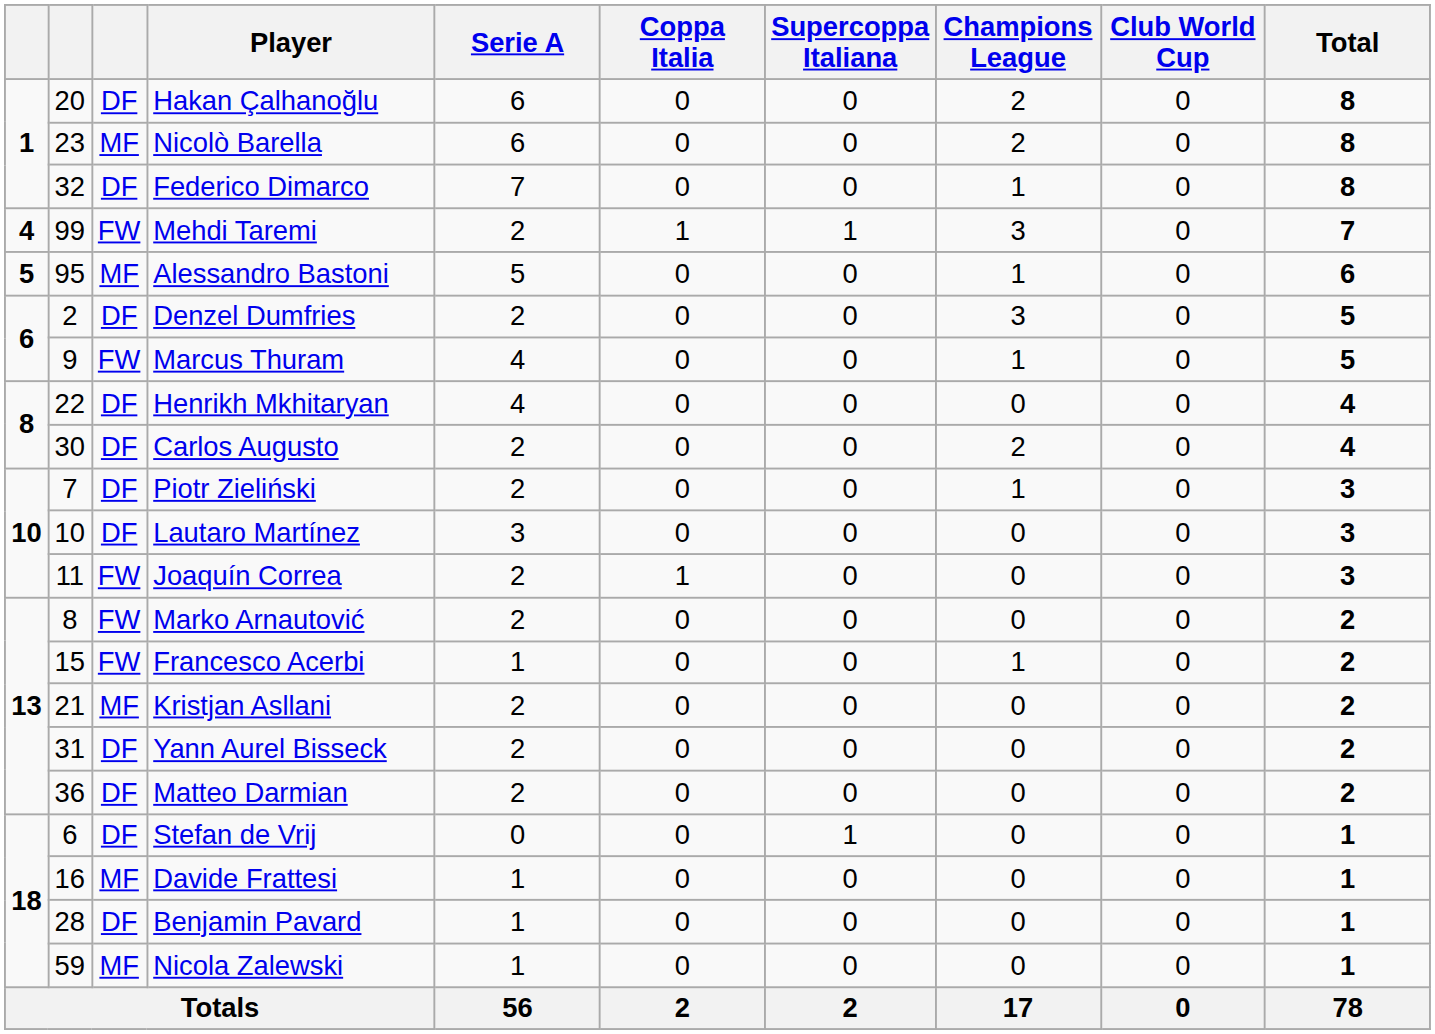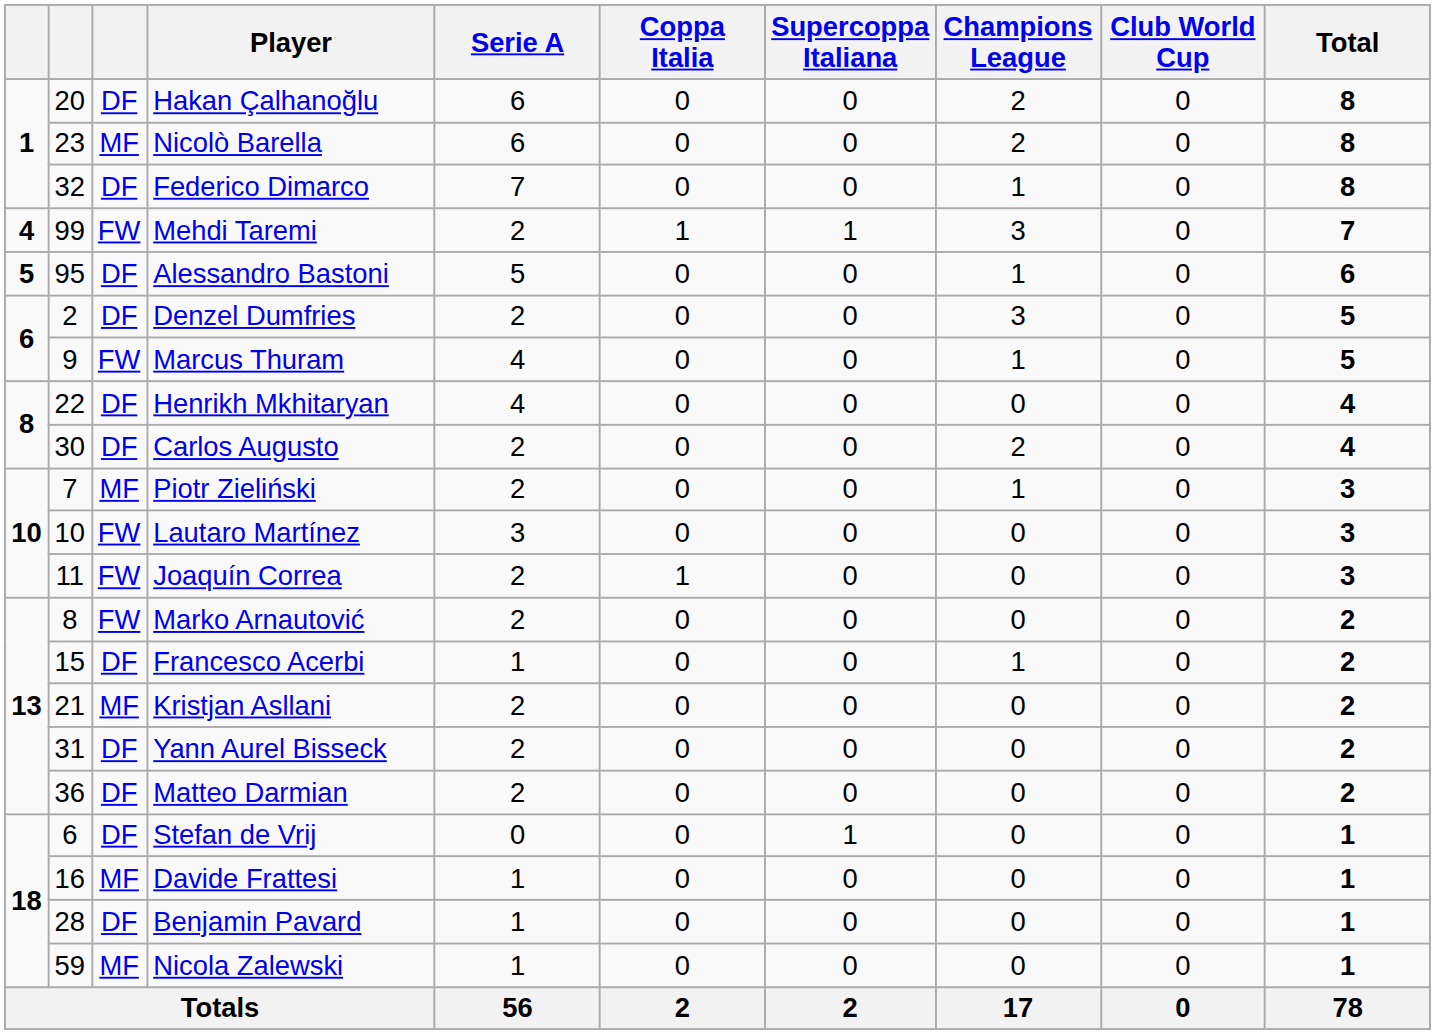Alessandro Bastoni | column 3: MF -> DF
Piotr Zieliński | column 3: DF -> MF
Lautaro Martínez | column 3: DF -> FW
Francesco Acerbi | column 3: FW -> DF
